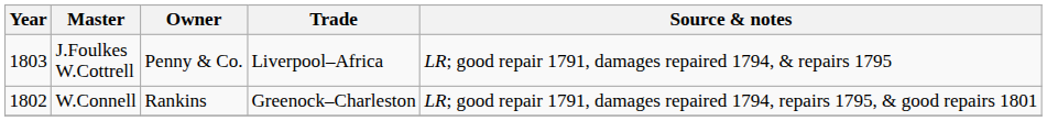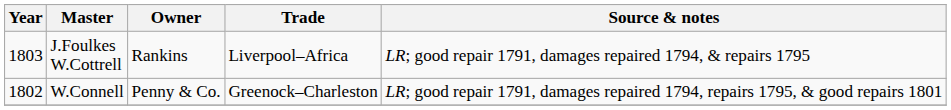J.Foulkes W.Cottrell | Owner: Penny & Co. -> Rankins
W.Connell | Owner: Rankins -> Penny & Co.
